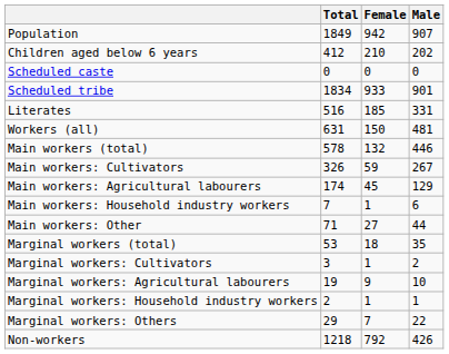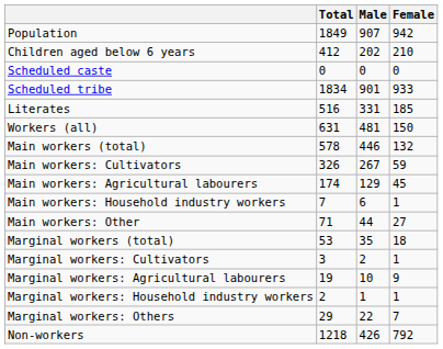columns swapped: Male <-> Female
